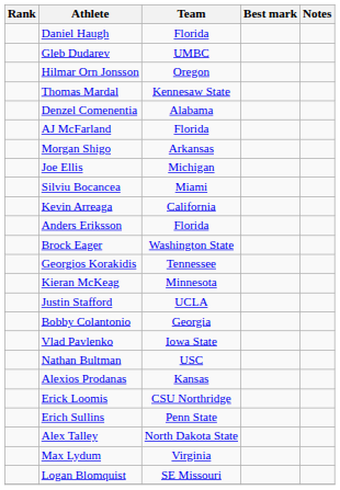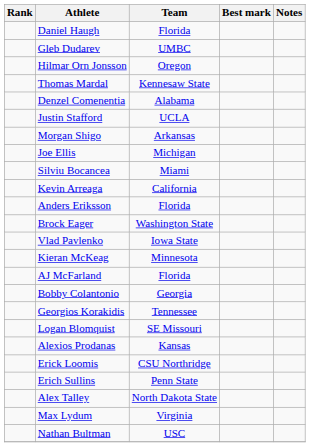rows swapped: AJ McFarland <-> Justin Stafford
rows swapped: Georgios Korakidis <-> Vlad Pavlenko
rows swapped: Nathan Bultman <-> Logan Blomquist
